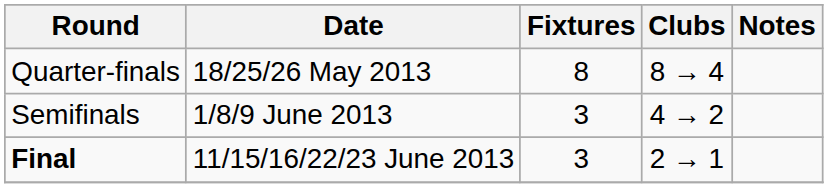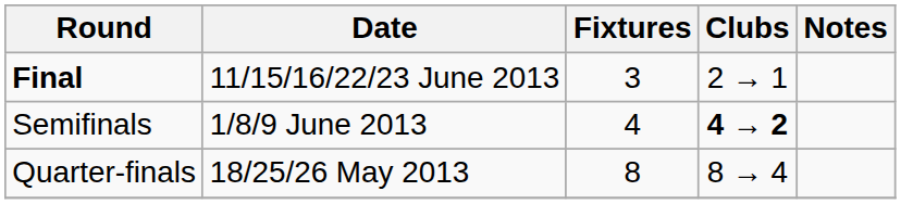rows swapped: Quarter-finals <-> Final
Semifinals | Fixtures: 3 -> 4
Semifinals | Clubs: normal -> bold
